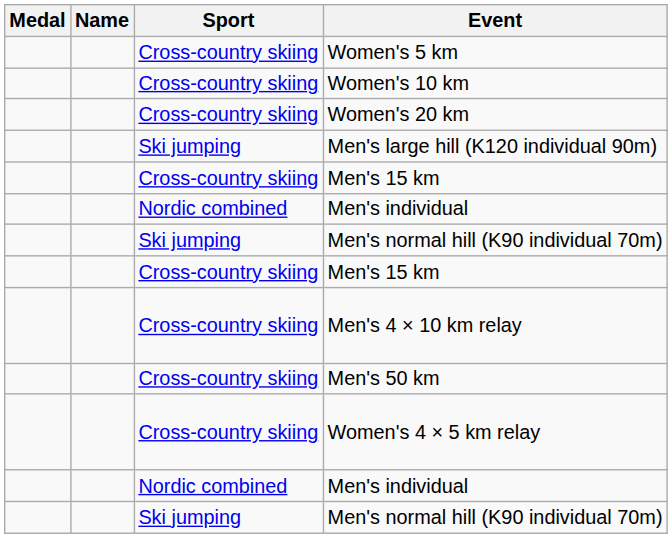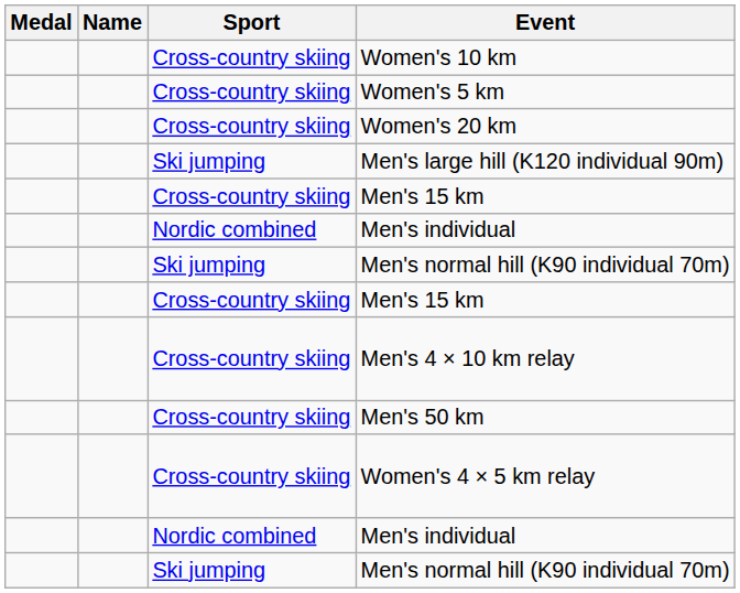rows swapped: Women's 5 km <-> Women's 10 km
